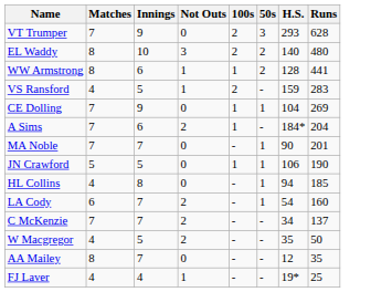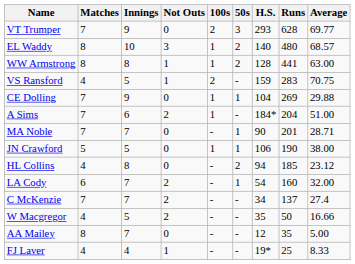+ column: Average | 69.77 | 68.57 | 63.00 | 70.75 | 29.88 | 51.00 | 28.71 | 38.00 | 23.12 | 32.00 | 27.4 | 16.66 | 5.00 | 8.33
EL Waddy | 100s: 2 -> 1
WW Armstrong | Innings: 6 -> 8
HL Collins | 50s: 1 -> 2
